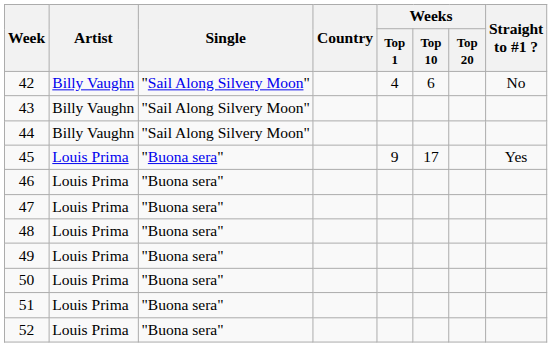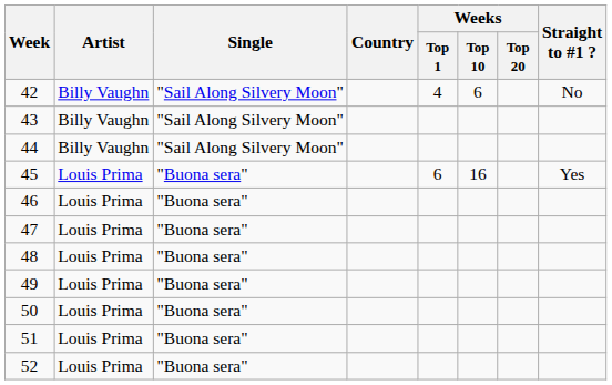45 | Weeks / Top 1: 9 -> 6
45 | Weeks / Top 10: 17 -> 16
